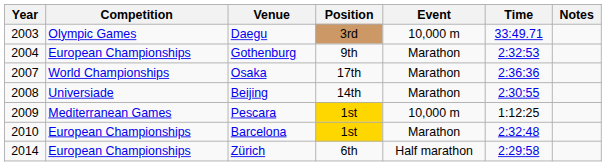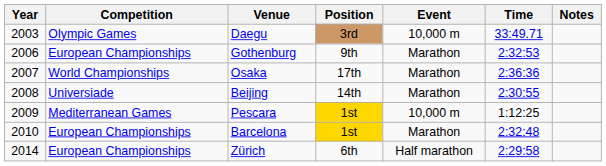Gothenburg | Year: 2004 -> 2006
